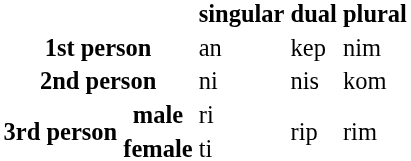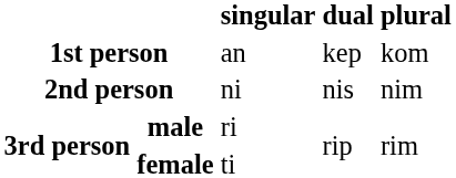1st person | plural: nim -> kom
2nd person | plural: kom -> nim
